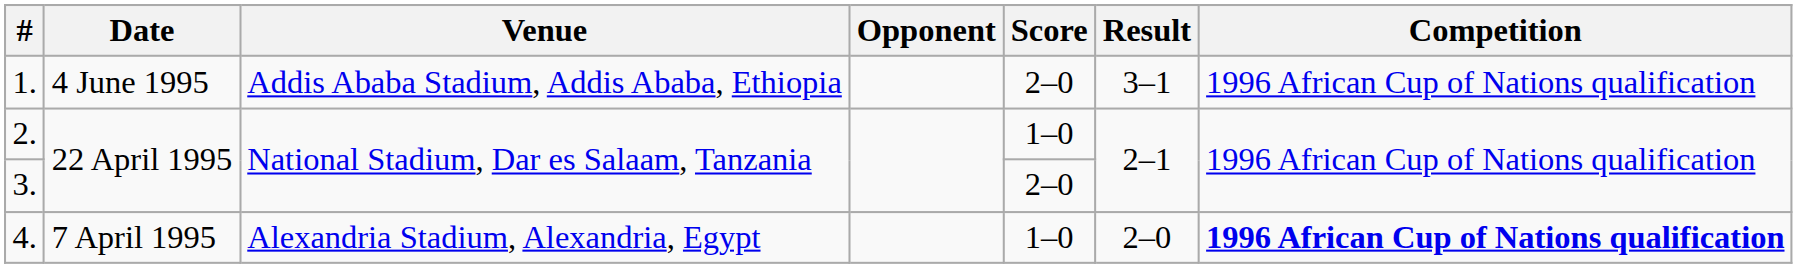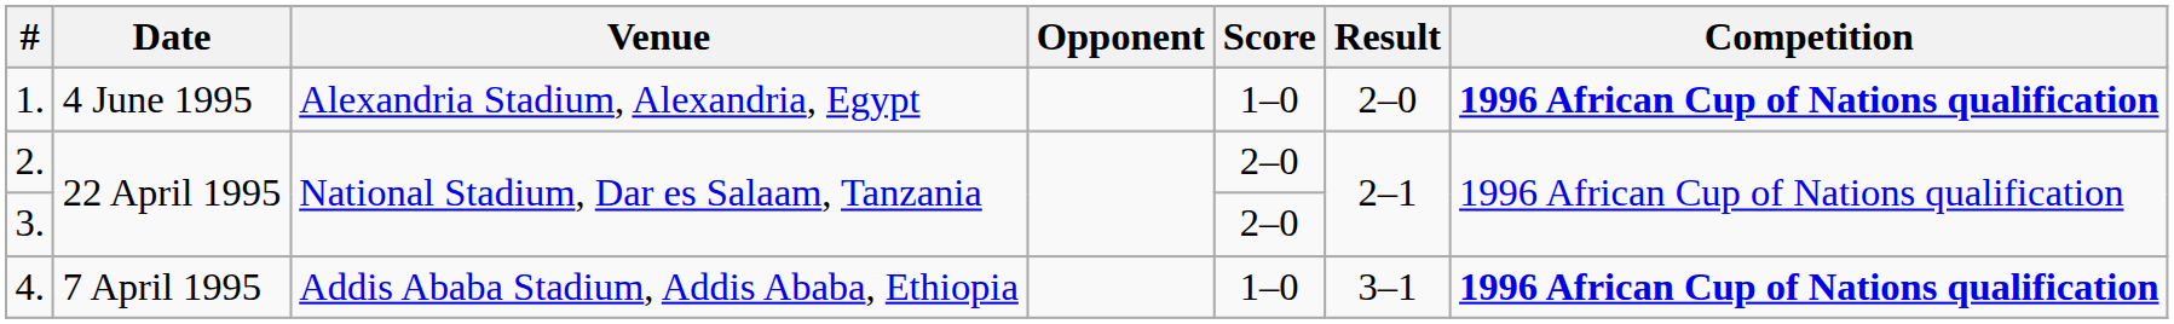1. | Venue: Addis Ababa Stadium, Addis Ababa, Ethiopia -> Alexandria Stadium, Alexandria, Egypt
1. | Score: 2–0 -> 1–0
1. | Result: 3–1 -> 2–0
1. | Competition: normal -> bold
2. | Score: 1–0 -> 2–0
4. | Venue: Alexandria Stadium, Alexandria, Egypt -> Addis Ababa Stadium, Addis Ababa, Ethiopia
4. | Result: 2–0 -> 3–1
